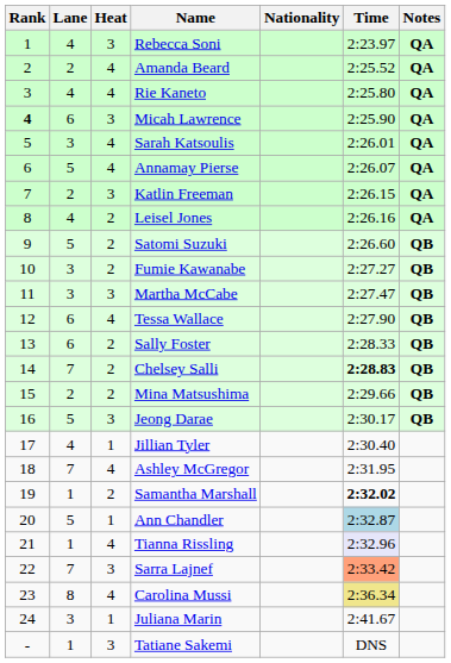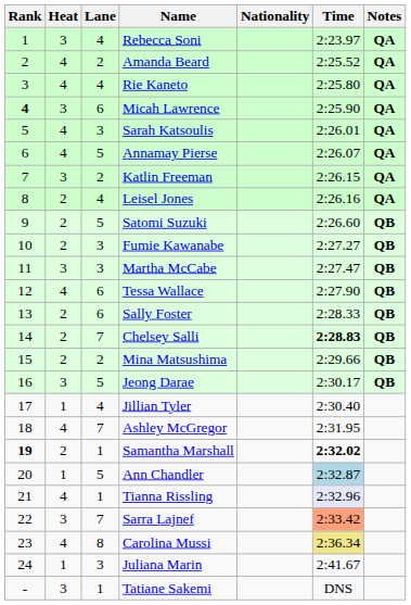columns swapped: Heat <-> Lane
Samantha Marshall | Rank: normal -> bold
